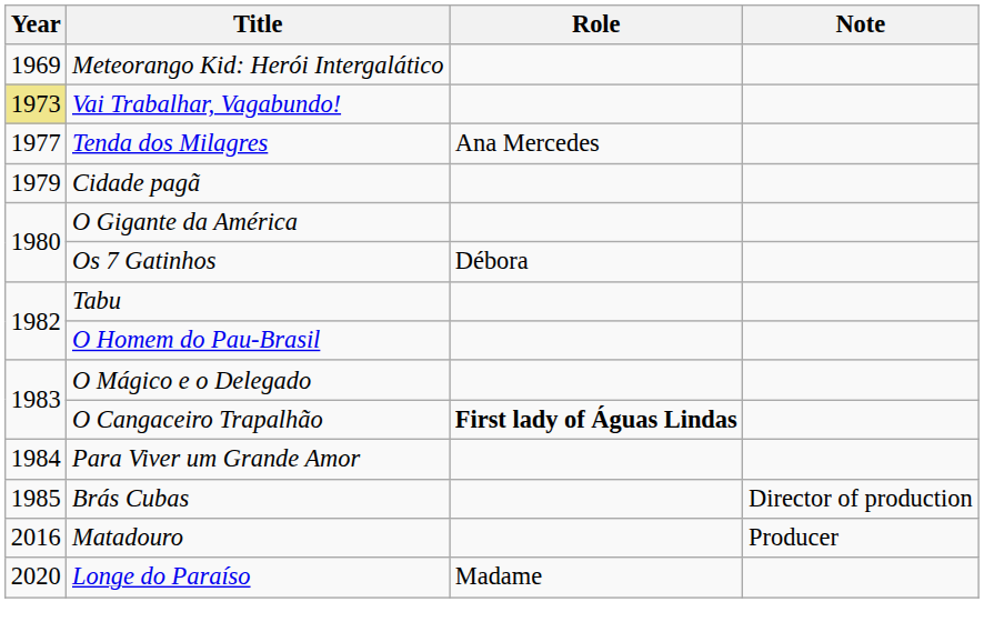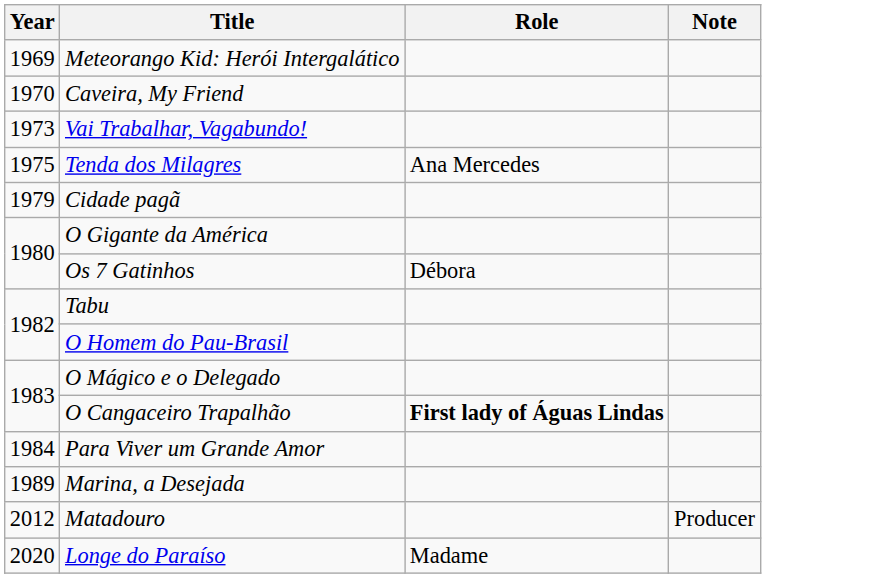+ row: 1970 | Caveira, My Friend
Vai Trabalhar, Vagabundo! | Year: khaki background -> no background
Tenda dos Milagres | Year: 1977 -> 1975
- row: 1985 | Brás Cubas | Director of production
+ row: 1989 | Marina, a Desejada
Matadouro | Year: 2016 -> 2012
